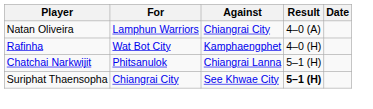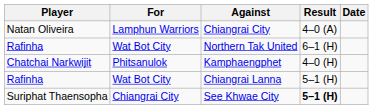+ row: Rafinha | Wat Bot City | Northern Tak United | 6–1 (H)
Kamphaengphet | Player: Rafinha -> Chatchai Narkwijit
Kamphaengphet | For: Wat Bot City -> Phitsanulok
Chiangrai Lanna | Player: Chatchai Narkwijit -> Rafinha
Chiangrai Lanna | For: Phitsanulok -> Wat Bot City
